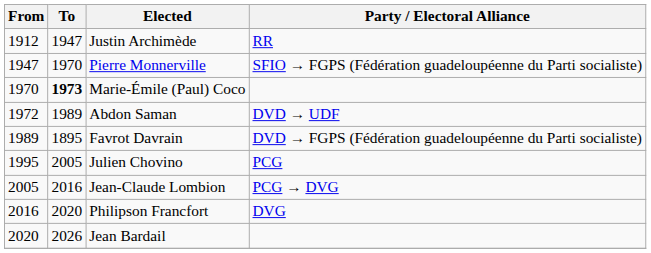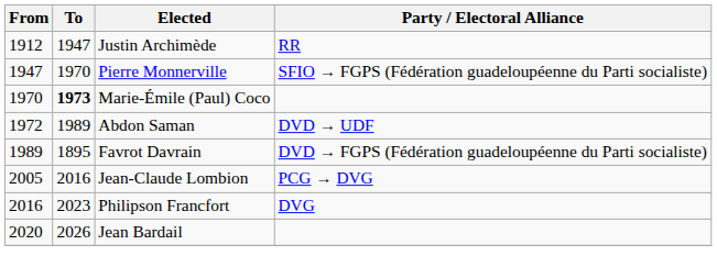- row: 1995 | 2005 | Julien Chovino | PCG
Philipson Francfort | To: 2020 -> 2023
